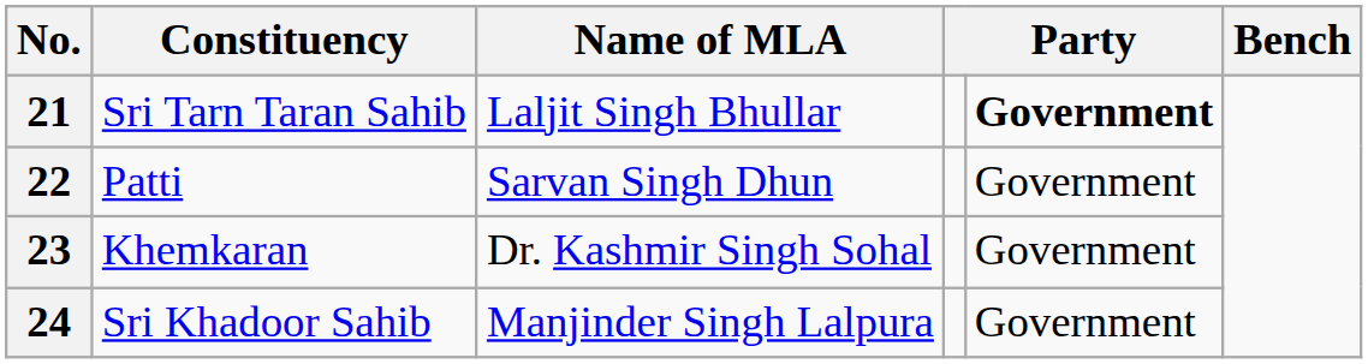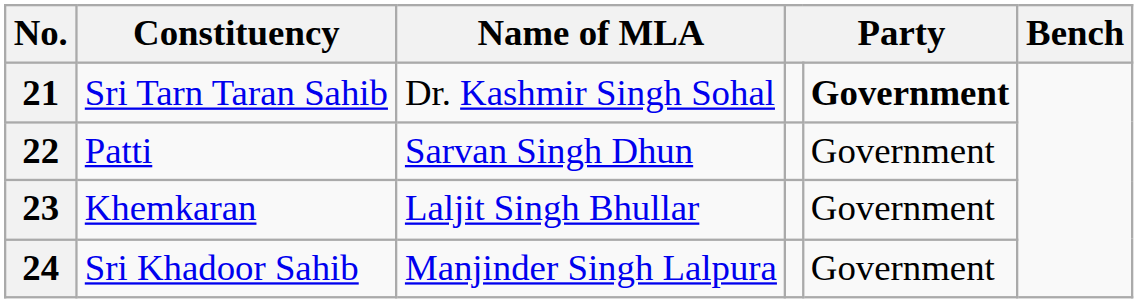21 | Name of MLA: Laljit Singh Bhullar -> Dr. Kashmir Singh Sohal
23 | Name of MLA: Dr. Kashmir Singh Sohal -> Laljit Singh Bhullar
